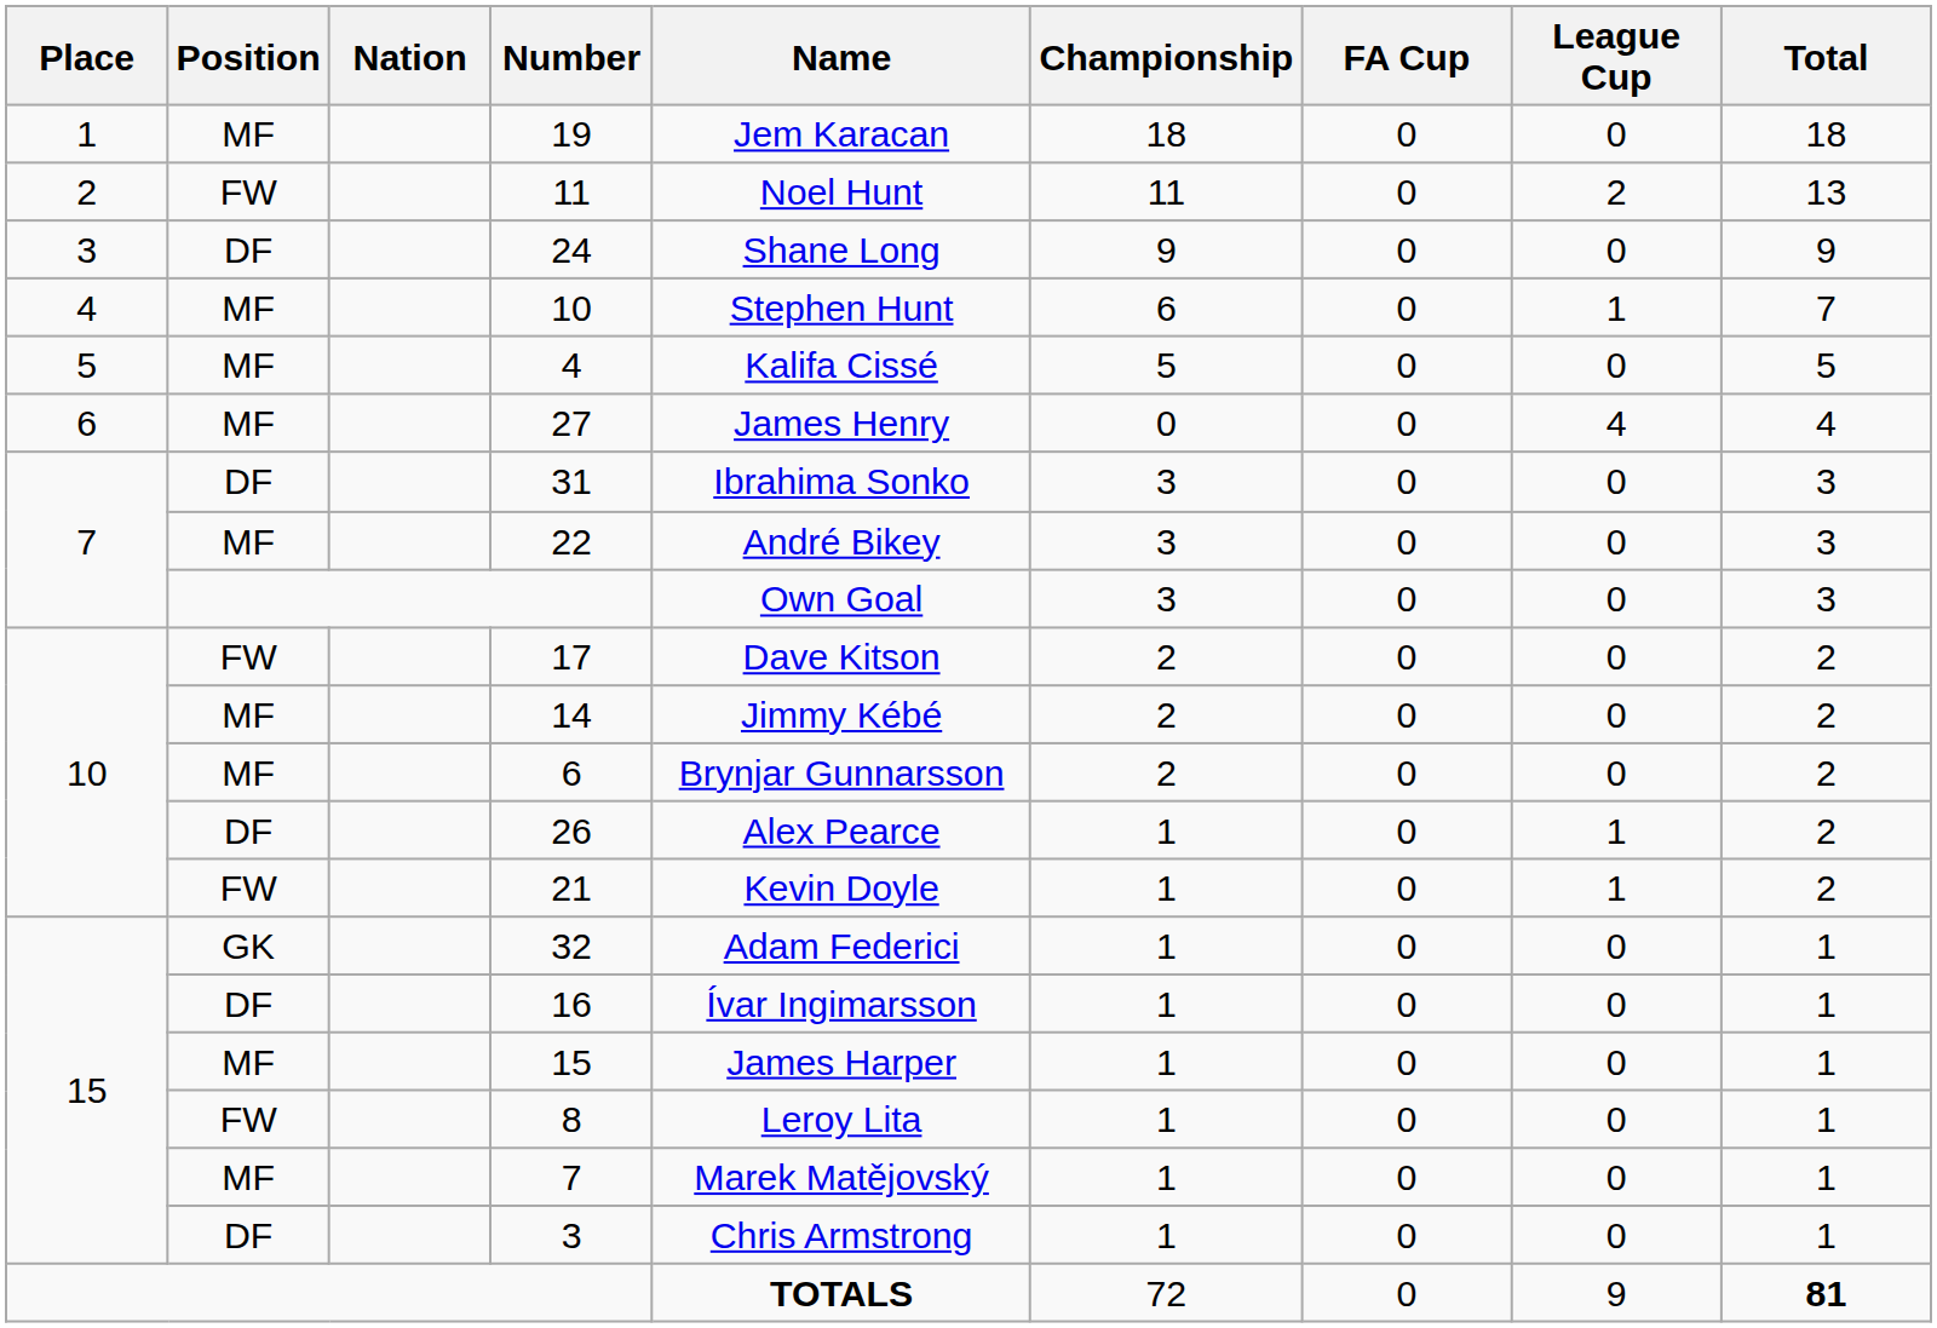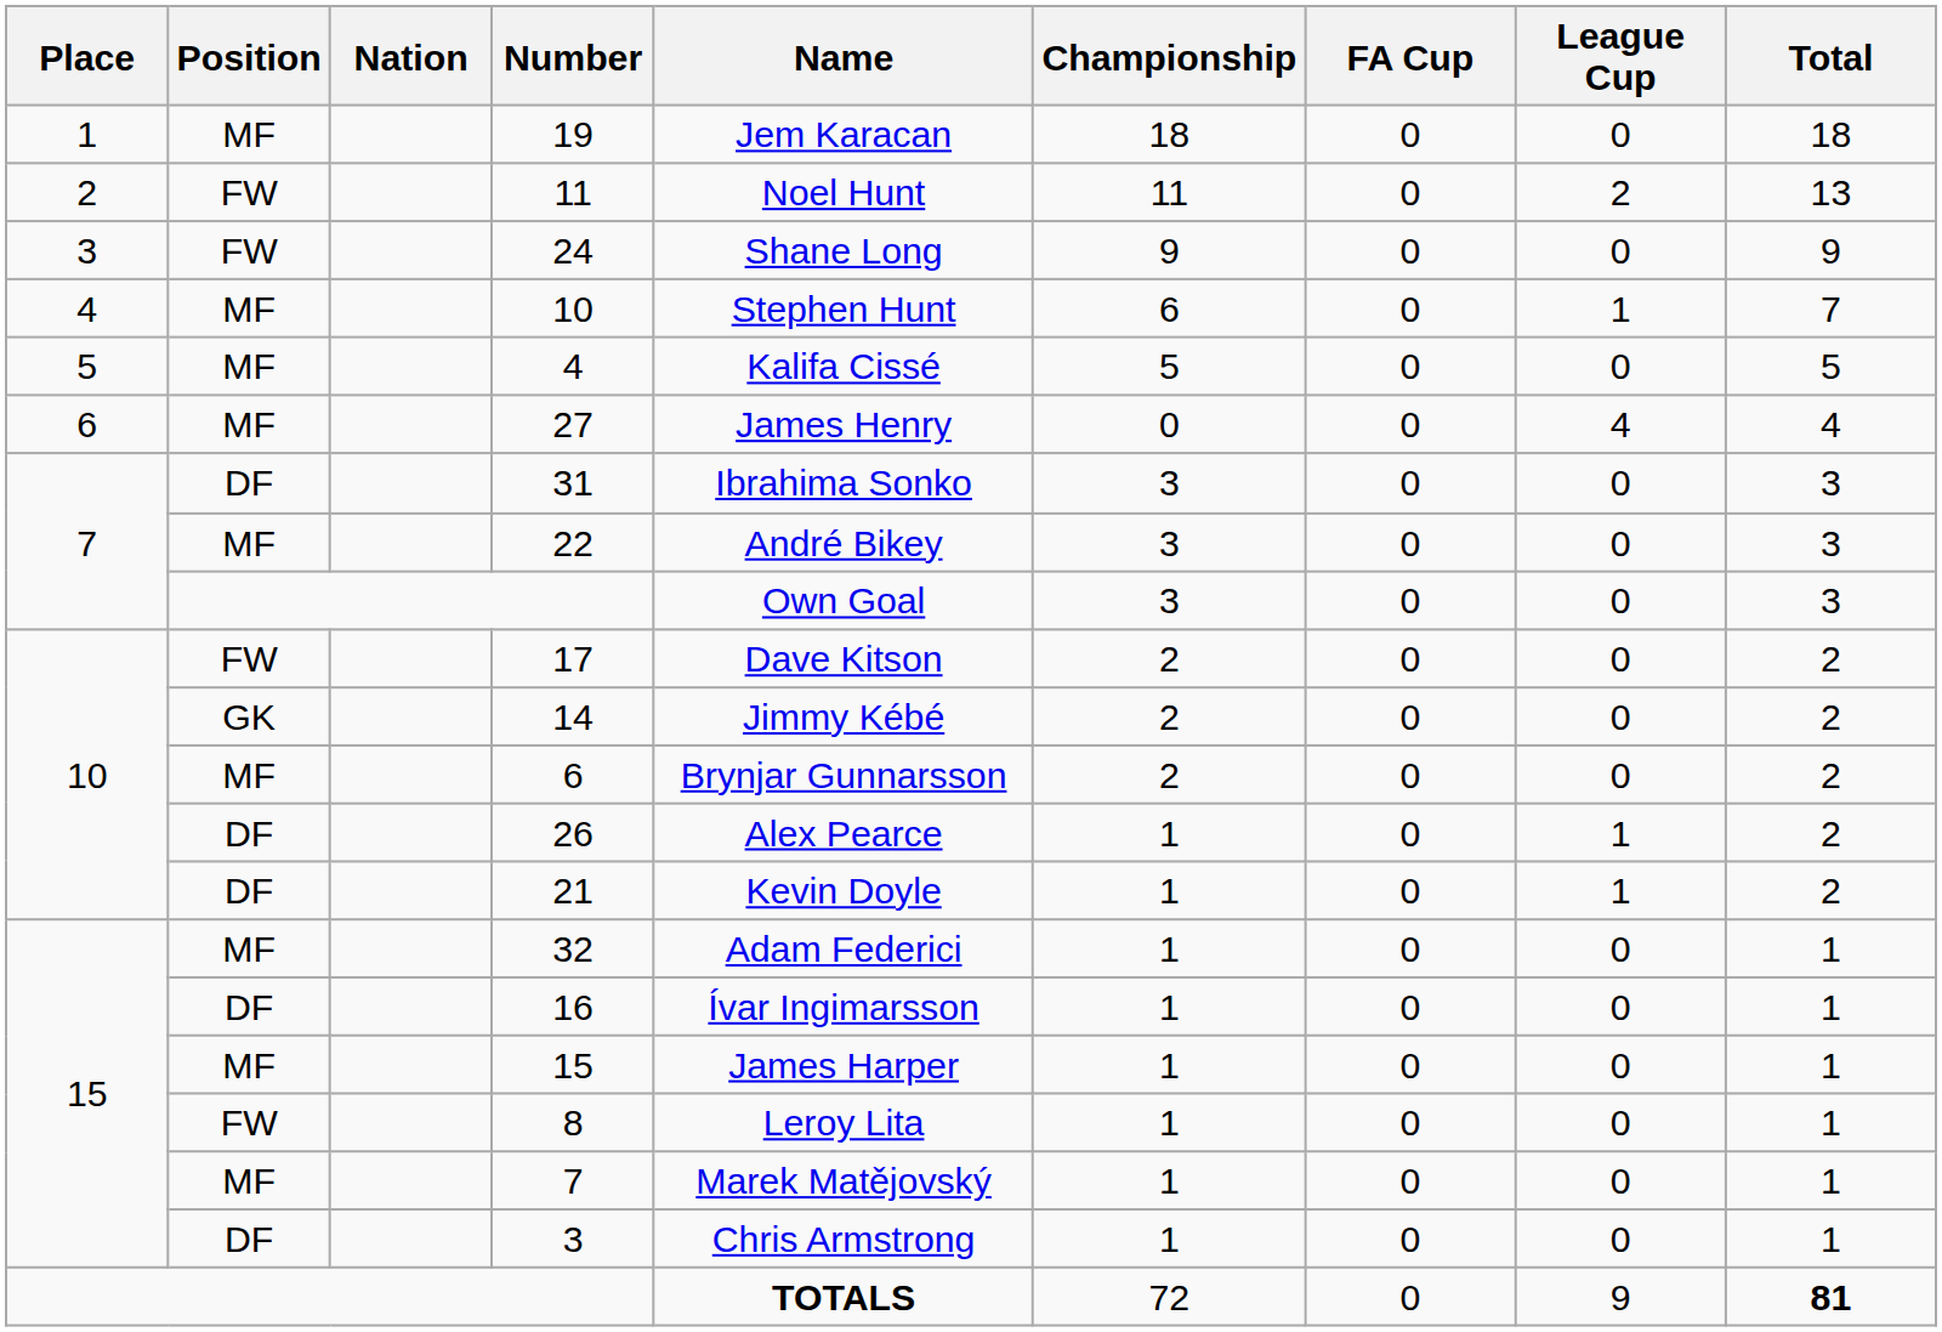24 | Position: DF -> FW
14 | Position: MF -> GK
21 | Position: FW -> DF
32 | Position: GK -> MF
